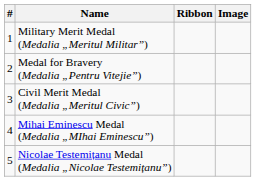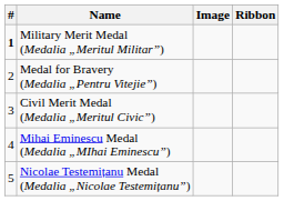columns swapped: Image <-> Ribbon
Military Merit Medal (Medalia „Meritul Militar”) | #: normal -> bold
